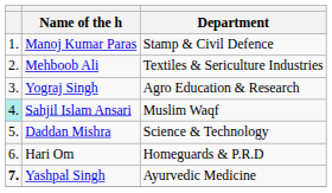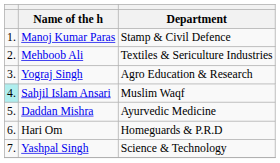Daddan Mishra | Department: Science & Technology -> Ayurvedic Medicine
Yashpal Singh | column 1: bold -> normal
Yashpal Singh | Department: Ayurvedic Medicine -> Science & Technology
